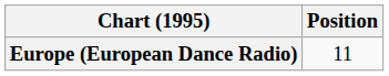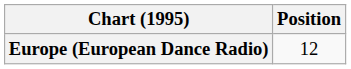Europe (European Dance Radio) | Position: 11 -> 12
